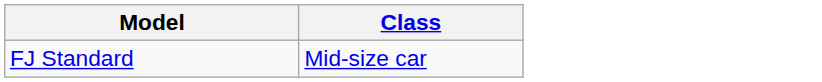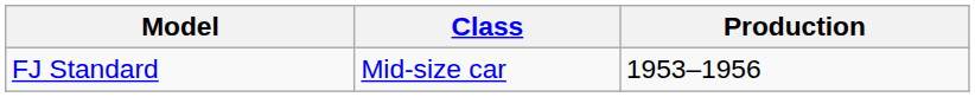+ column: Production | 1953–1956
